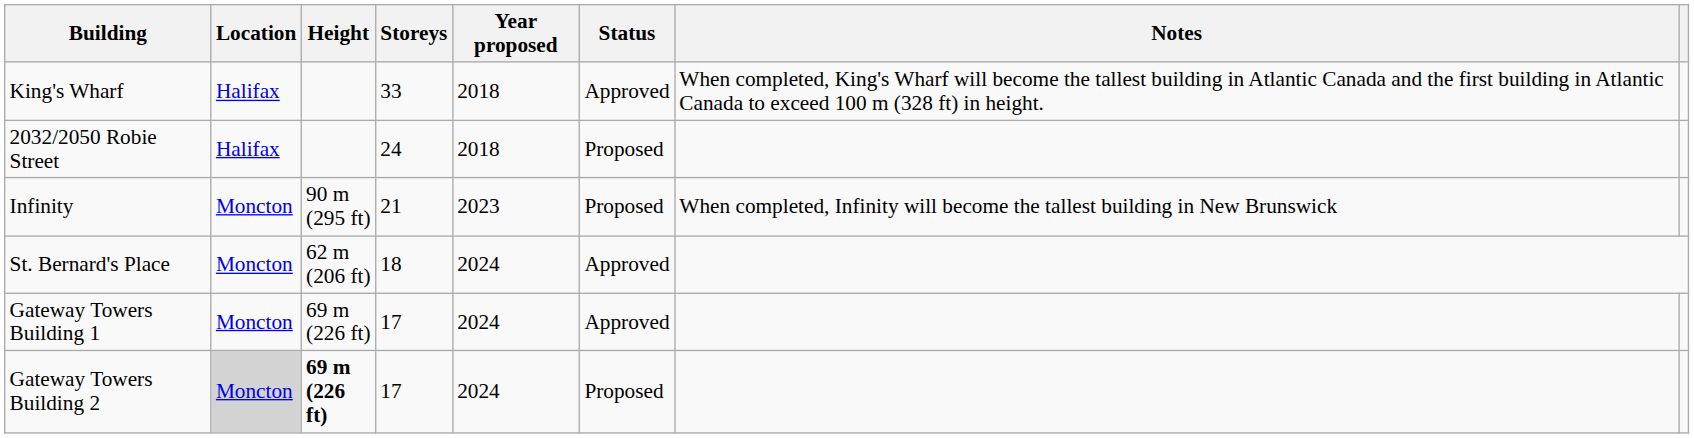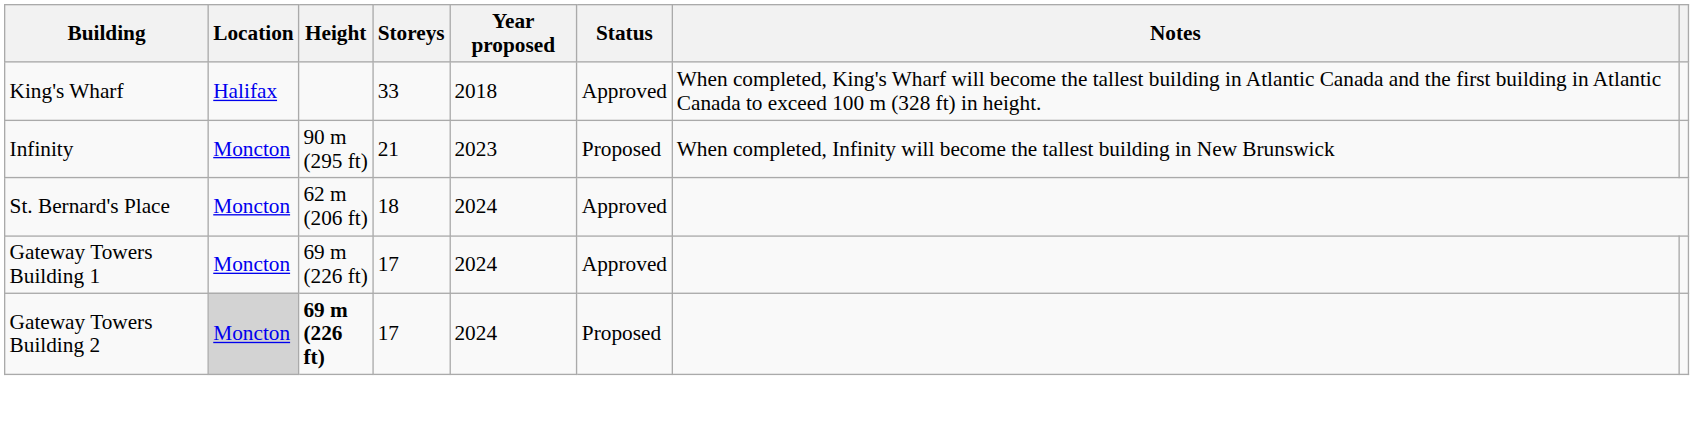- row: 2032/2050 Robie Street | Halifax | 24 | 2018 | Proposed
